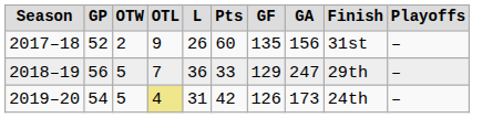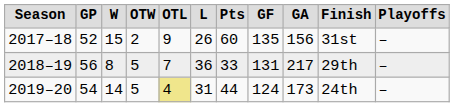+ column: W | 15 | 8 | 14
2018–19 | GF: 129 -> 131
2018–19 | GA: 247 -> 217
2019–20 | Pts: 42 -> 44
2019–20 | GF: 126 -> 124
